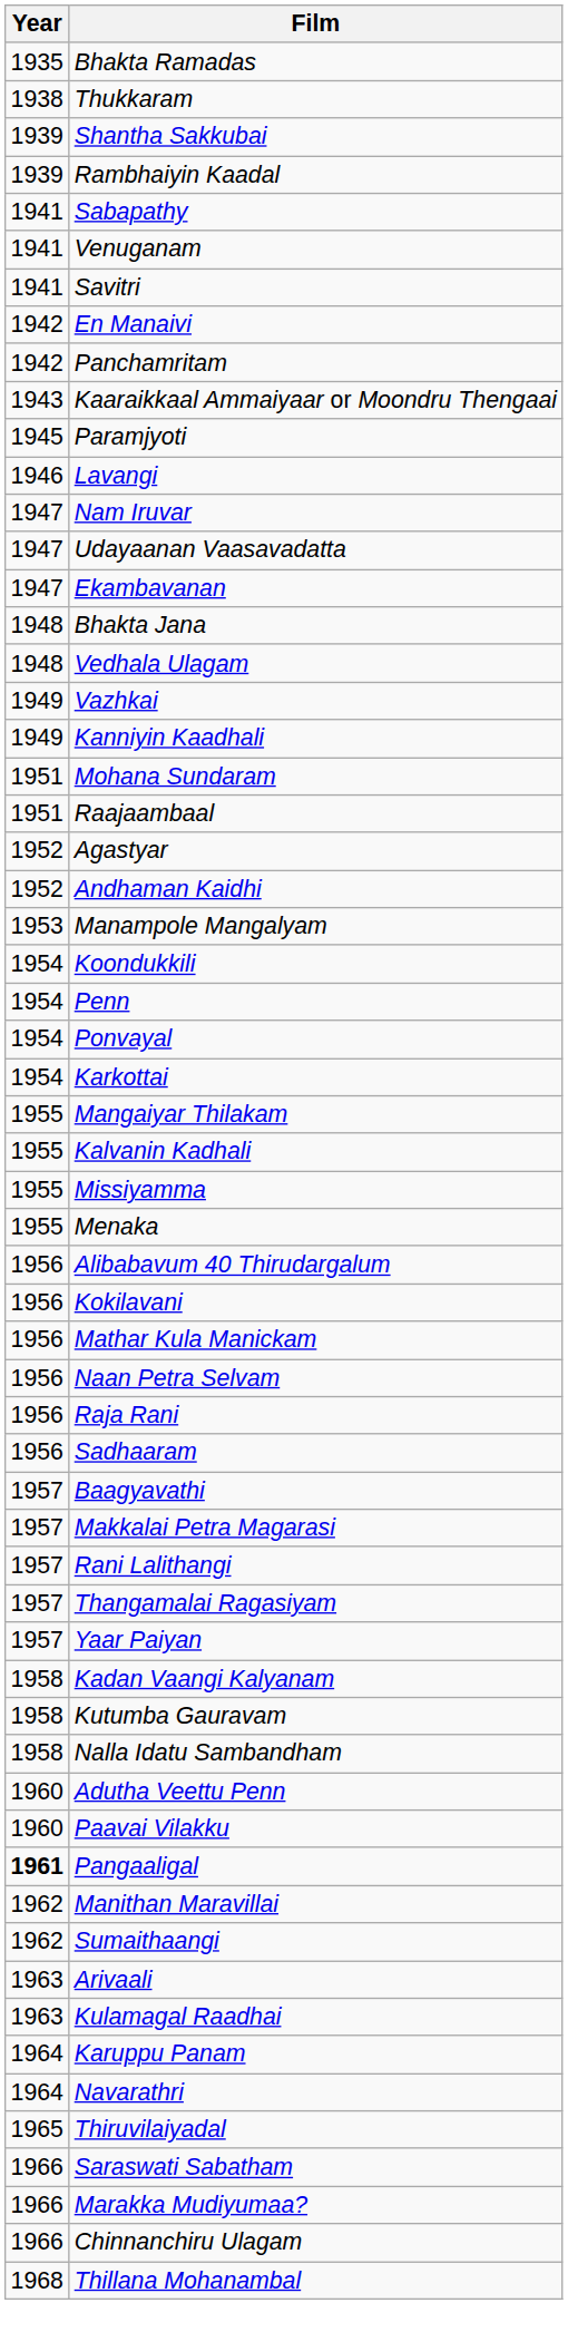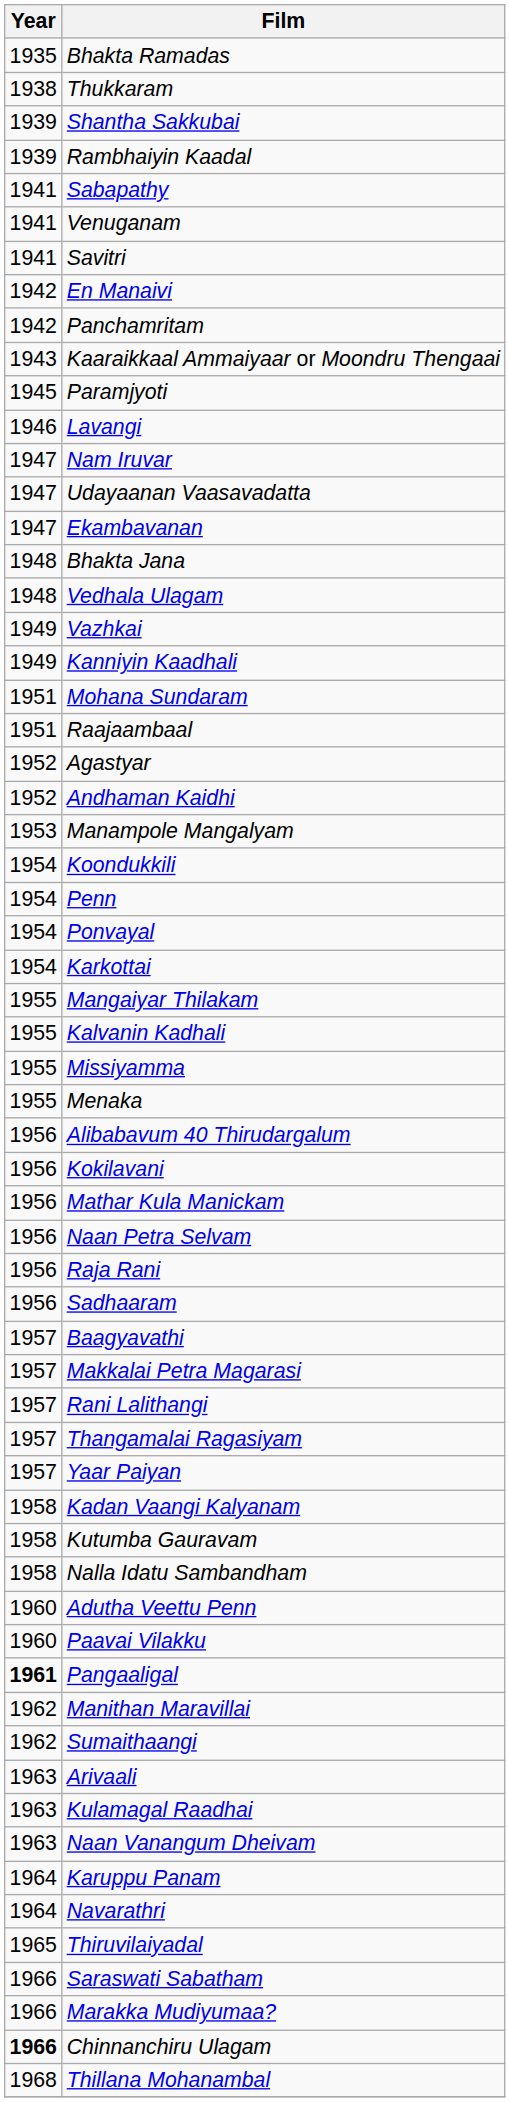+ row: 1963 | Naan Vanangum Dheivam
Chinnanchiru Ulagam | Year: normal -> bold
